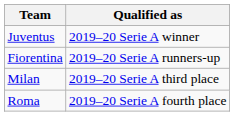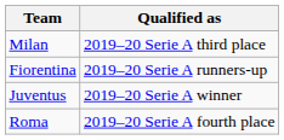rows swapped: Juventus <-> Milan
